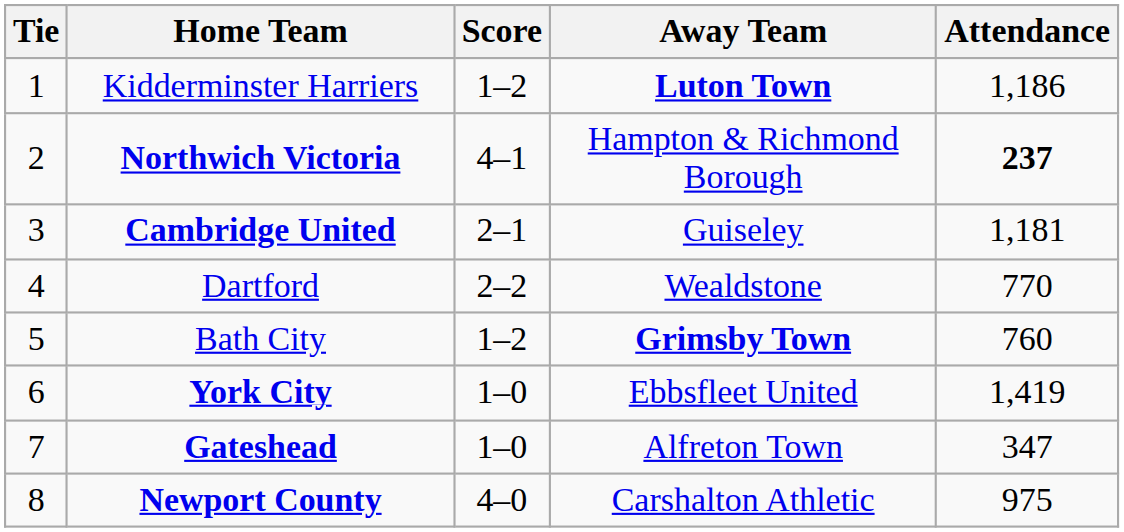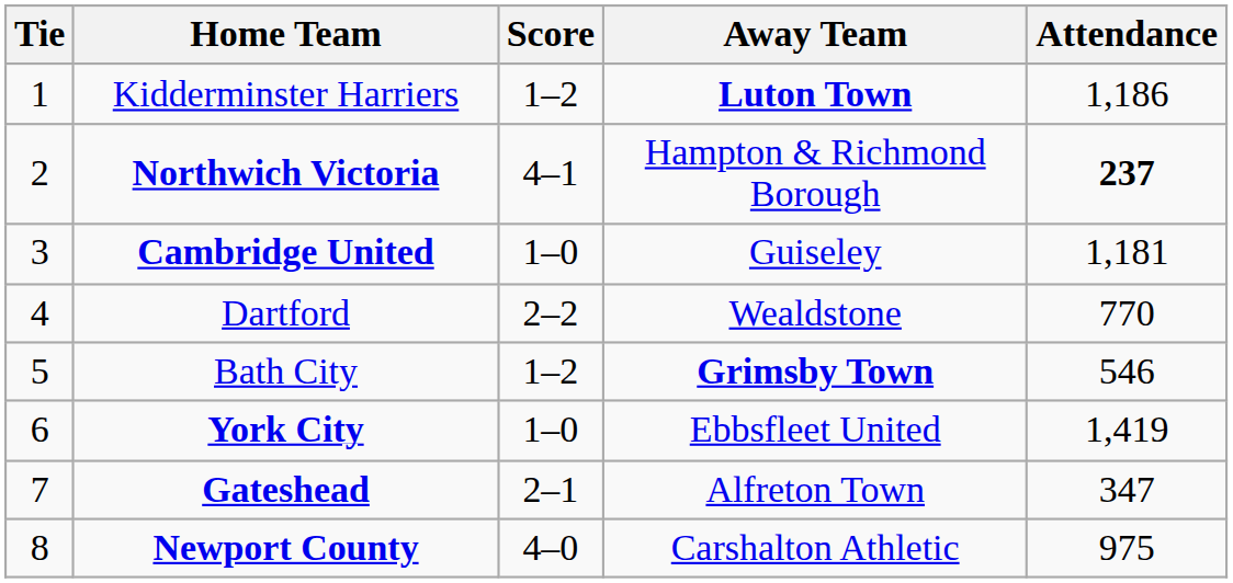Cambridge United | Score: 2–1 -> 1–0
Bath City | Attendance: 760 -> 546
Gateshead | Score: 1–0 -> 2–1
